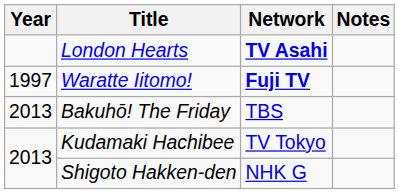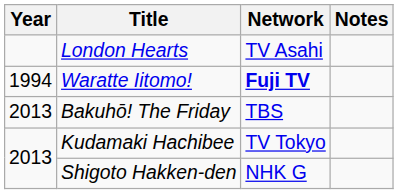London Hearts | Network: bold -> normal
Waratte Iitomo! | Year: 1997 -> 1994
